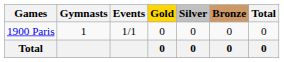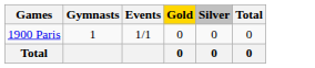- column: Bronze | 0 | 0
